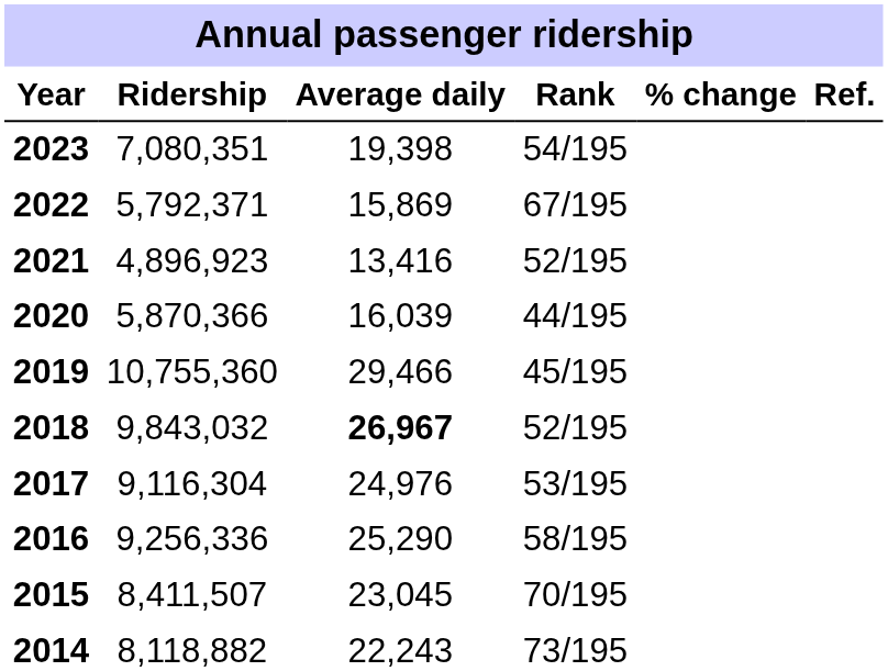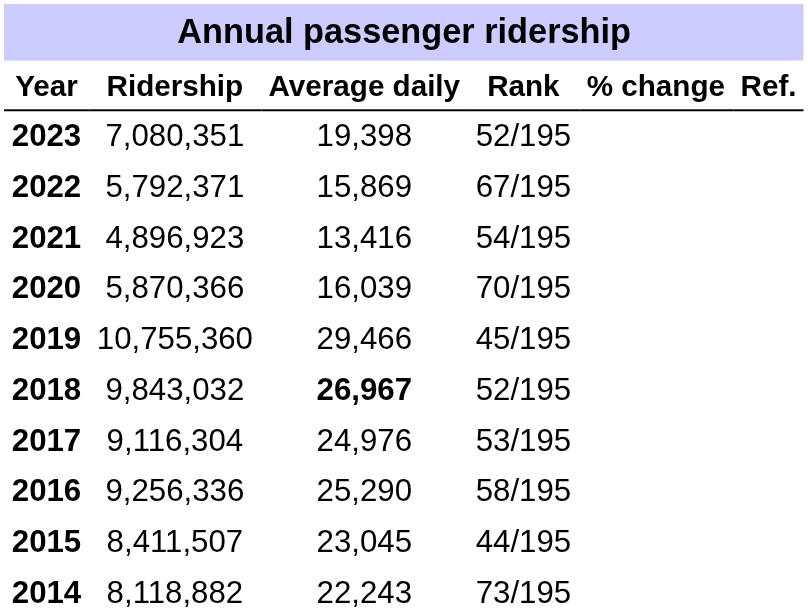2023 | Rank: 54/195 -> 52/195
2021 | Rank: 52/195 -> 54/195
2020 | Rank: 44/195 -> 70/195
2015 | Rank: 70/195 -> 44/195
